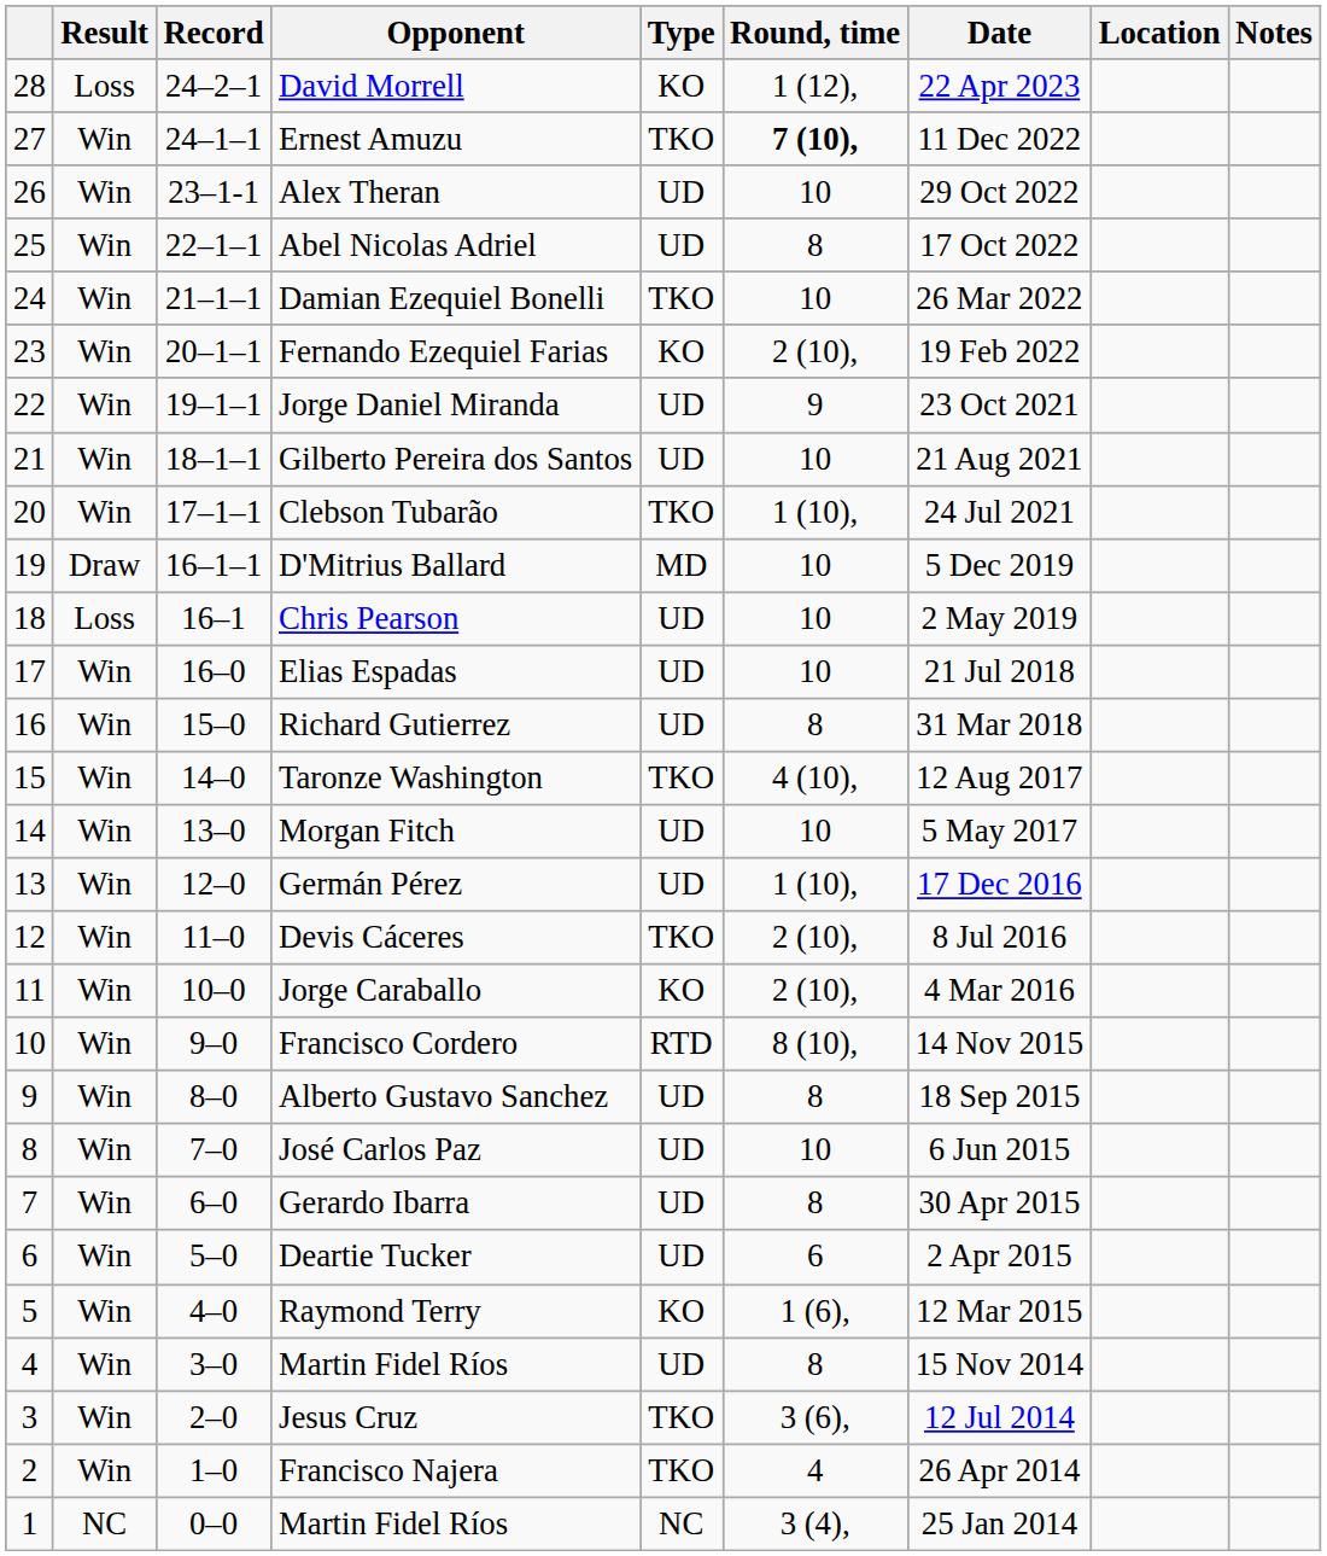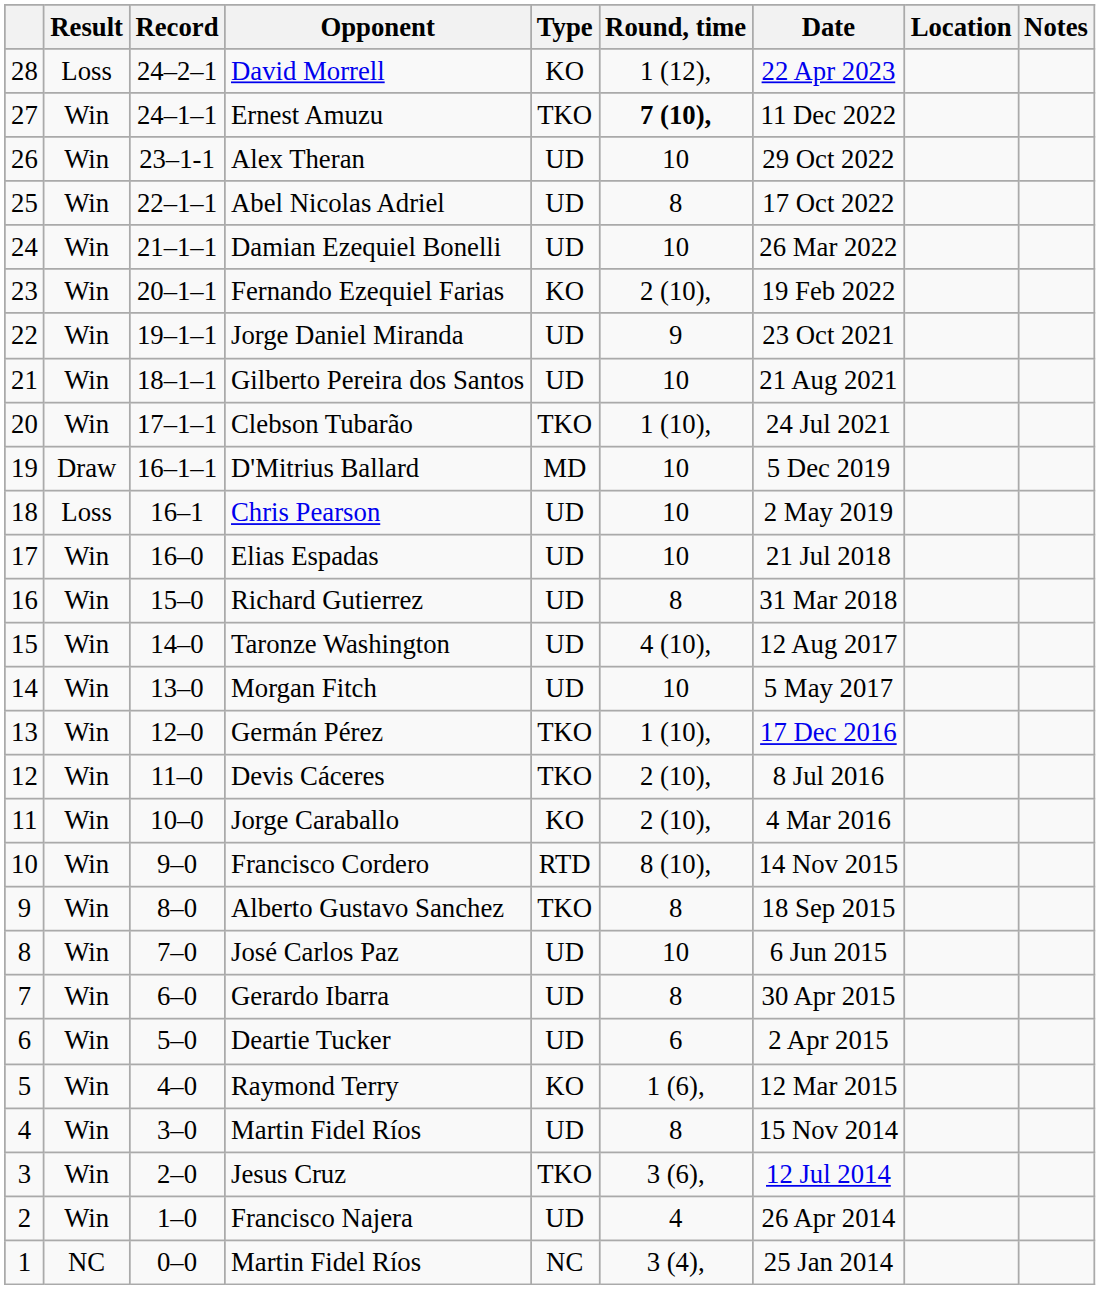Damian Ezequiel Bonelli | Type: TKO -> UD
Taronze Washington | Type: TKO -> UD
Germán Pérez | Type: UD -> TKO
Alberto Gustavo Sanchez | Type: UD -> TKO
Francisco Najera | Type: TKO -> UD
